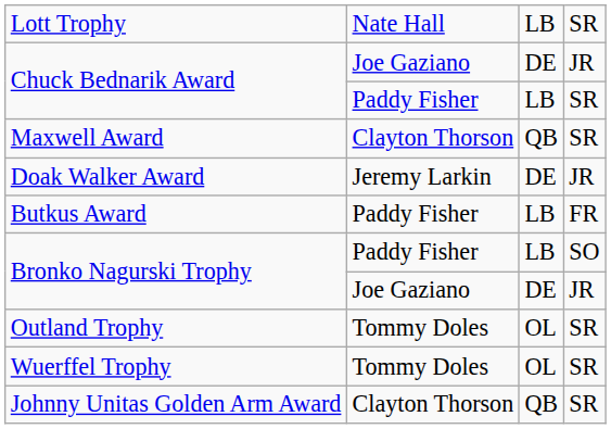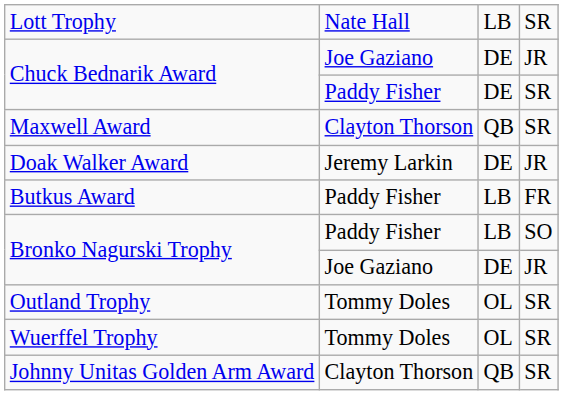Chuck Bednarik Award / Paddy Fisher | column 3: LB -> DE
